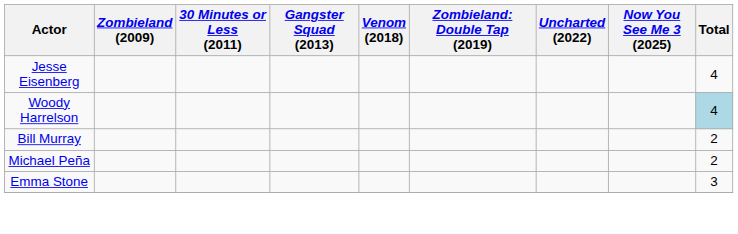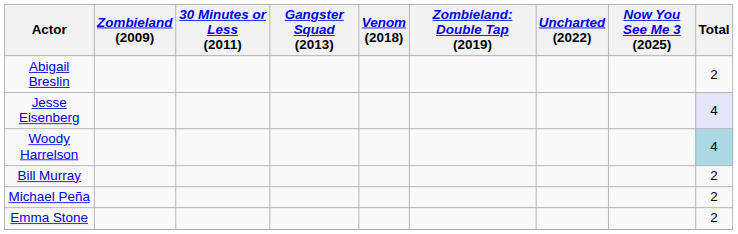+ row: Abigail Breslin | 2
Jesse Eisenberg | Total: no background -> lavender background
Emma Stone | Total: 3 -> 2
